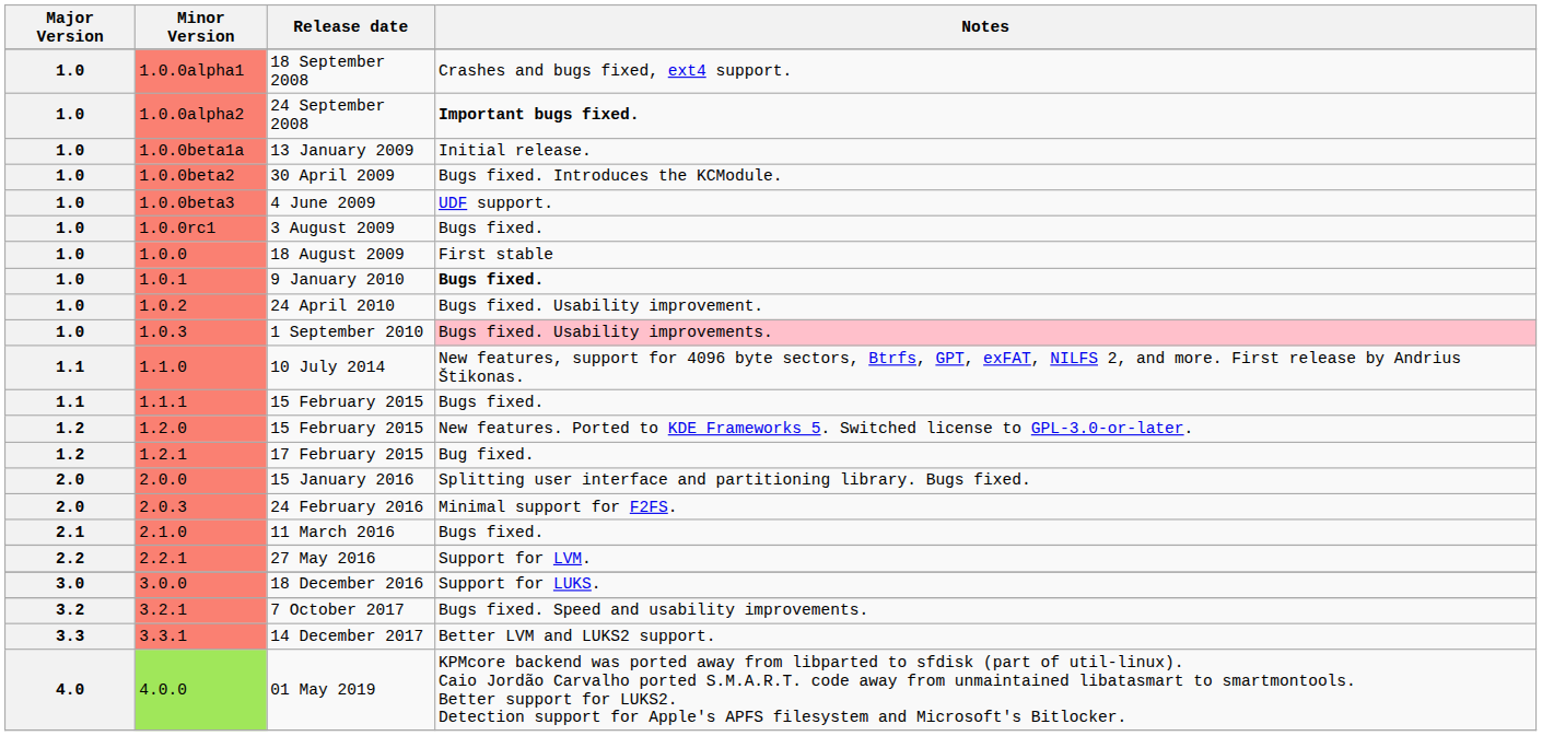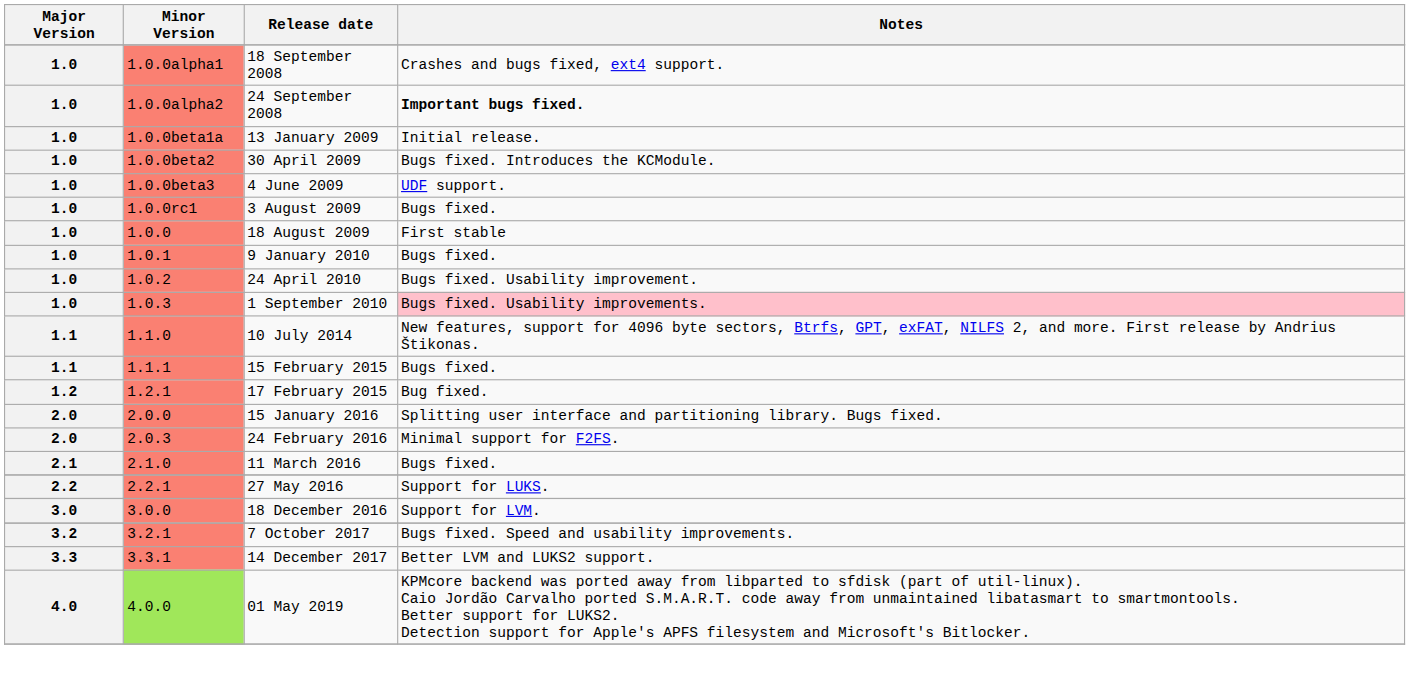9 January 2010 | Notes: bold -> normal
- row: 1.2 | 1.2.0 | 15 February 2015 | New features. Ported to KDE Frameworks 5. Switched license to GPL-3.0-or-later.
27 May 2016 | Notes: Support for LVM. -> Support for LUKS.
18 December 2016 | Notes: Support for LUKS. -> Support for LVM.
